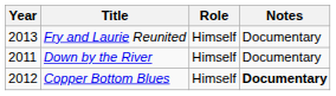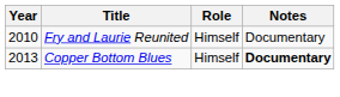Fry and Laurie Reunited | Year: 2013 -> 2010
- row: 2011 | Down by the River | Himself | Documentary
Copper Bottom Blues | Year: 2012 -> 2013
